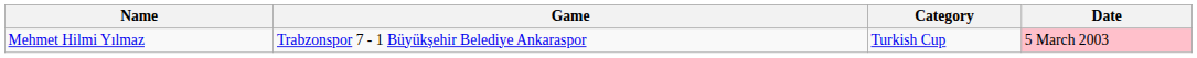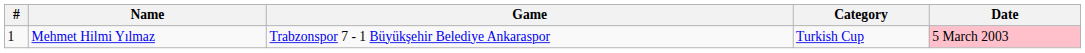+ column: # | 1
